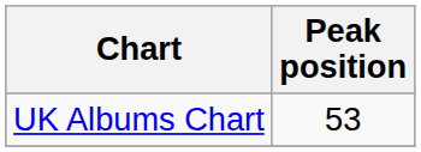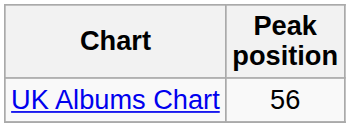UK Albums Chart | Peak position: 53 -> 56
